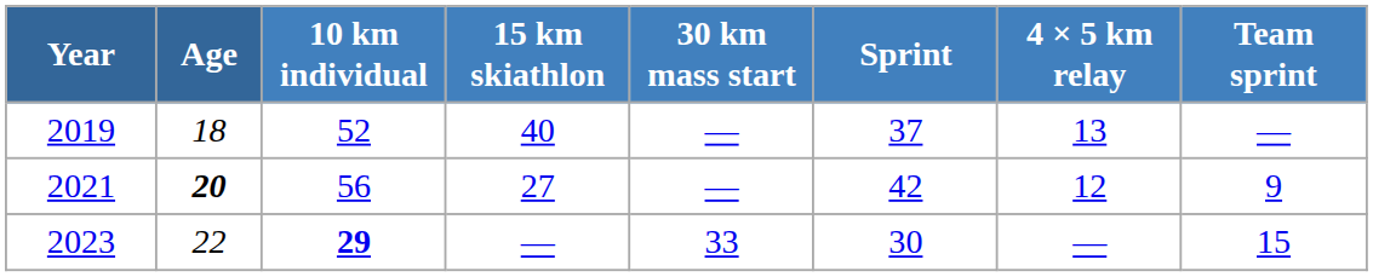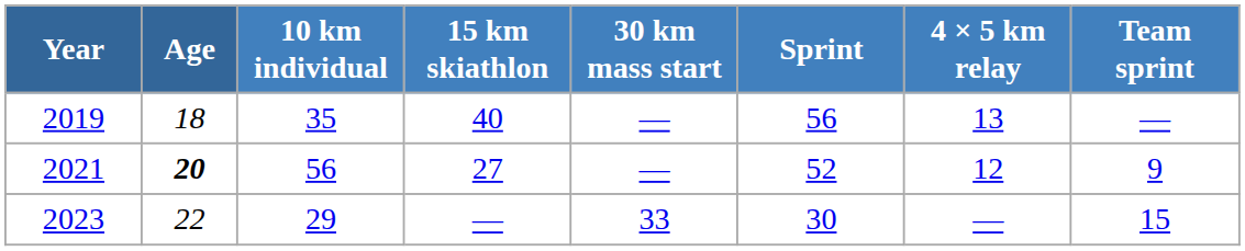2019 | 10 km individual: 52 -> 35
2019 | Sprint: 37 -> 56
2021 | Sprint: 42 -> 52
2023 | 10 km individual: bold -> normal
